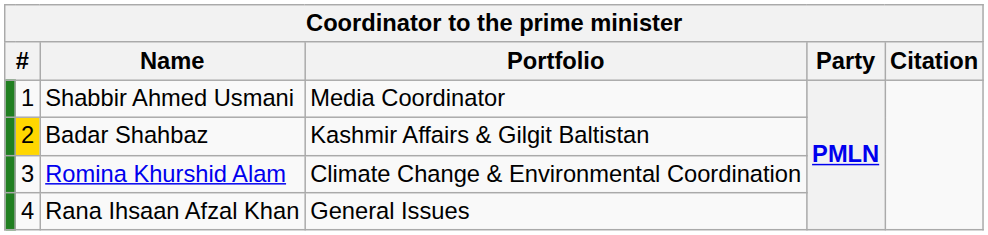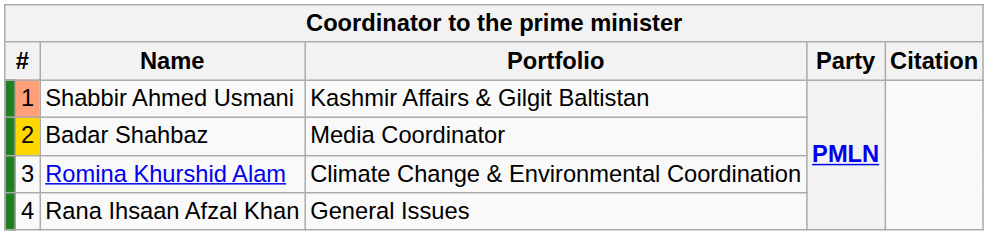Shabbir Ahmed Usmani | column 2: no background -> lightsalmon background
Shabbir Ahmed Usmani | Portfolio: Media Coordinator -> Kashmir Affairs & Gilgit Baltistan
Badar Shahbaz | Portfolio: Kashmir Affairs & Gilgit Baltistan -> Media Coordinator
